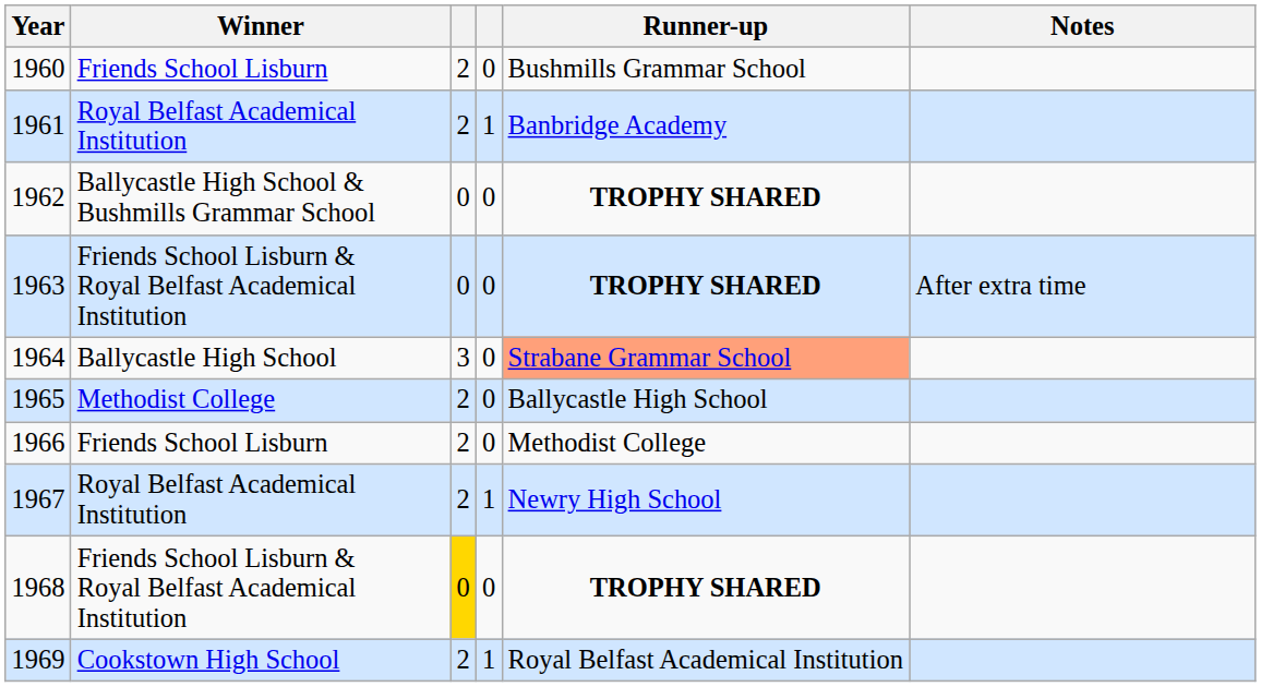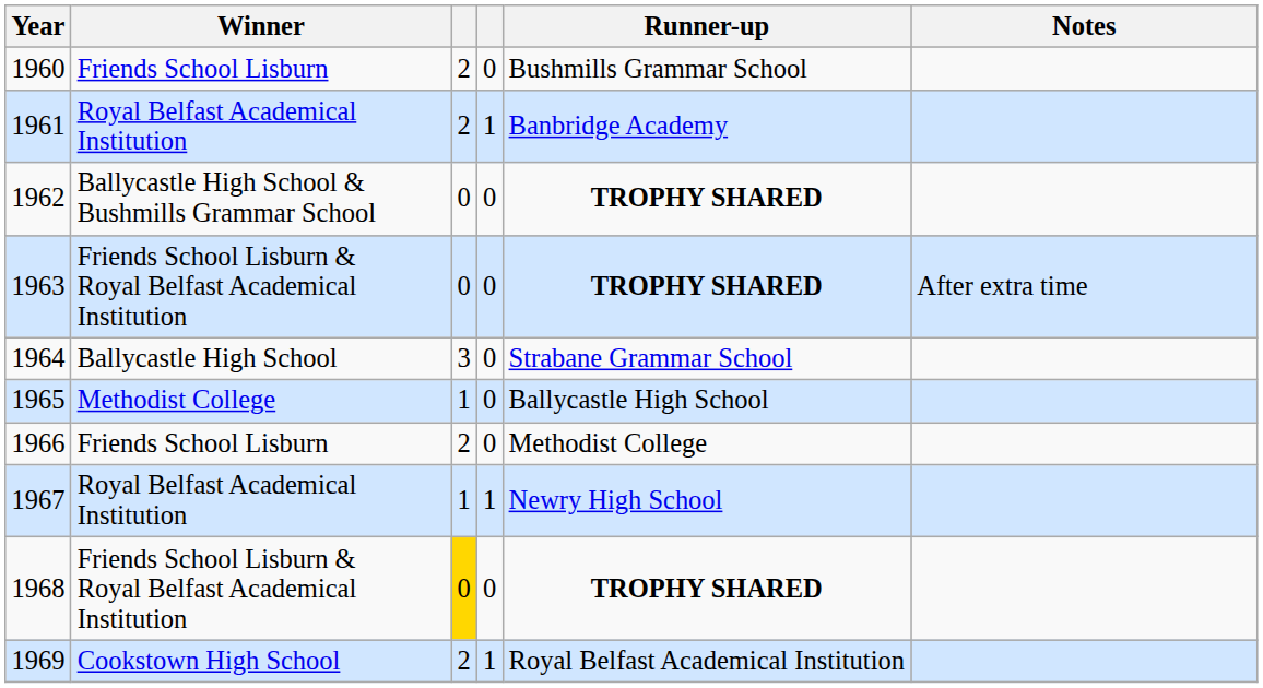1964 | Runner-up: lightsalmon background -> no background
1965 | column 3: 2 -> 1
1967 | column 3: 2 -> 1
